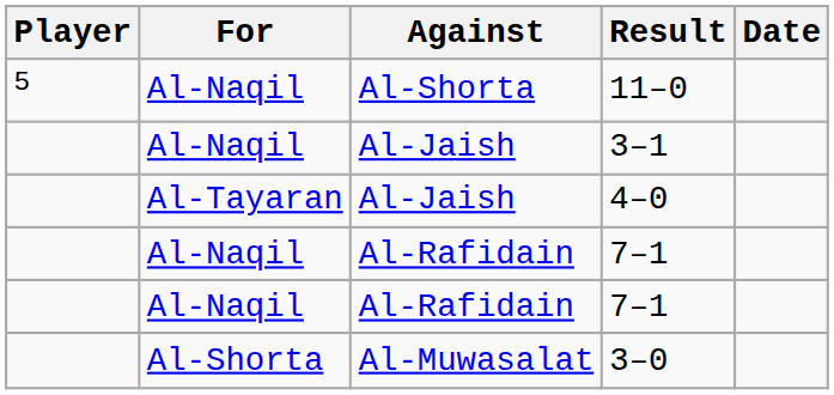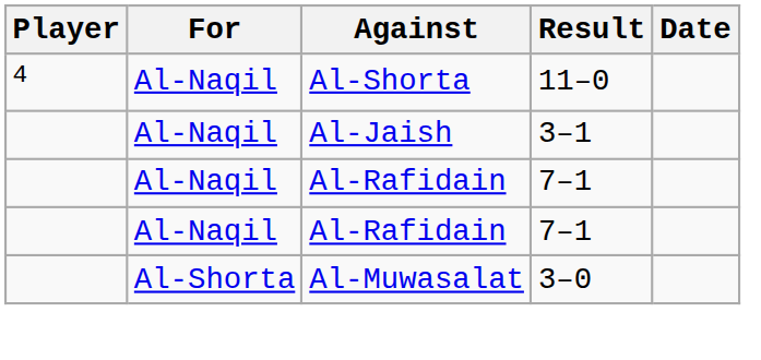11–0 | Player: 5 -> 4
- row: Al-Tayaran | Al-Jaish | 4–0
